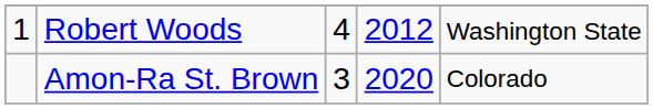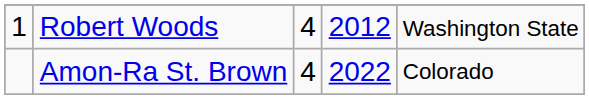Amon-Ra St. Brown | column 3: 3 -> 4
Amon-Ra St. Brown | column 4: 2020 -> 2022
